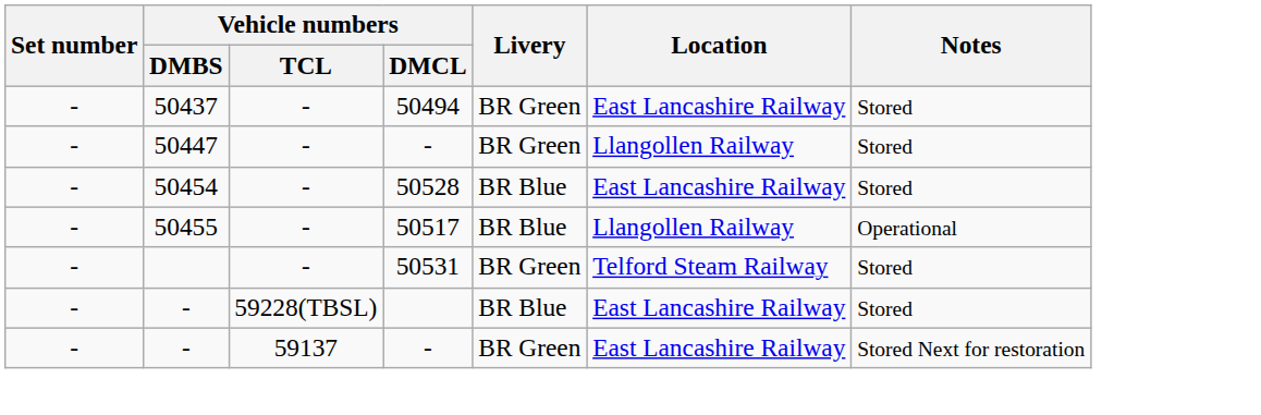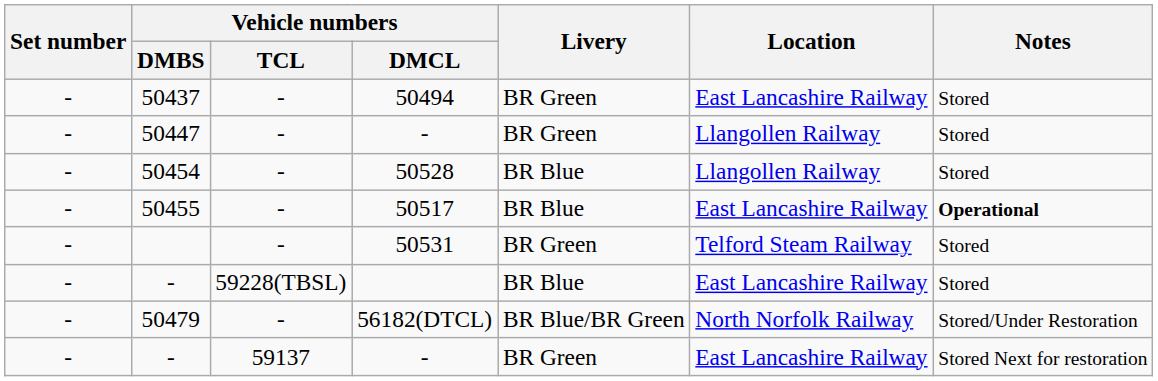50454 | Location: East Lancashire Railway -> Llangollen Railway
50455 | Location: Llangollen Railway -> East Lancashire Railway
50455 | Notes: normal -> bold
+ row: - | 50479 | - | 56182(DTCL) | BR Blue/BR Green | North Norfolk Railway | Stored/Under Restoration
